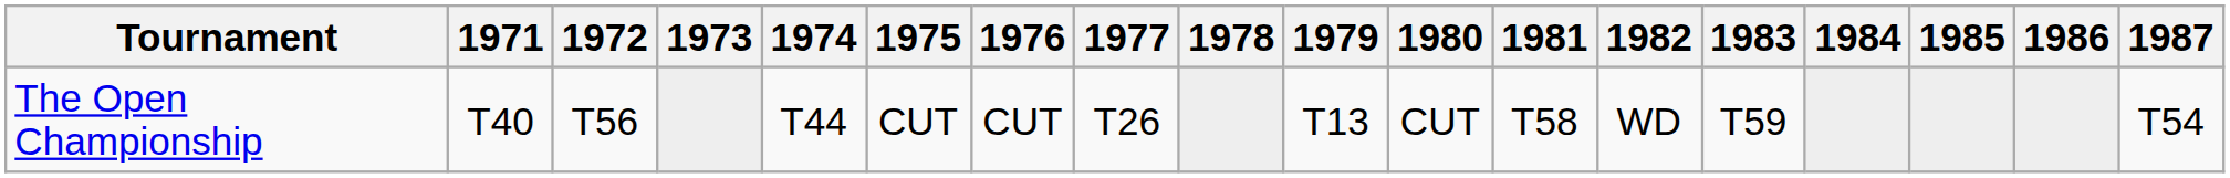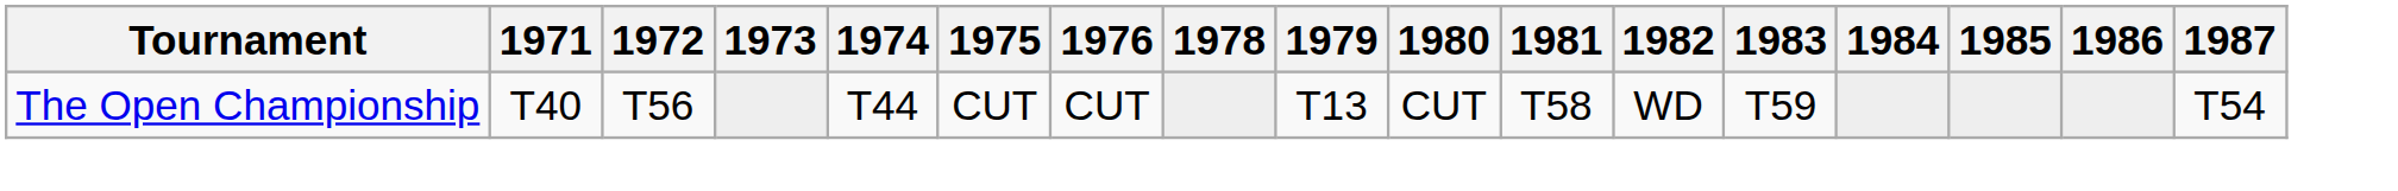- column: 1977 | T26
